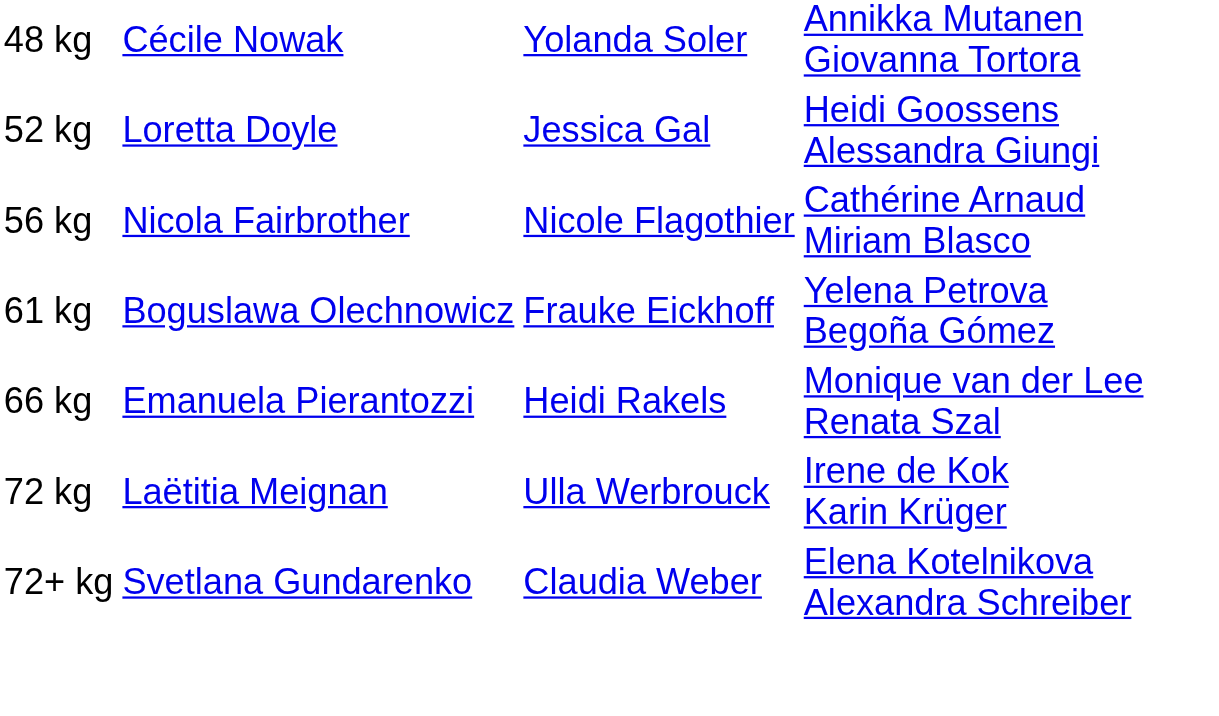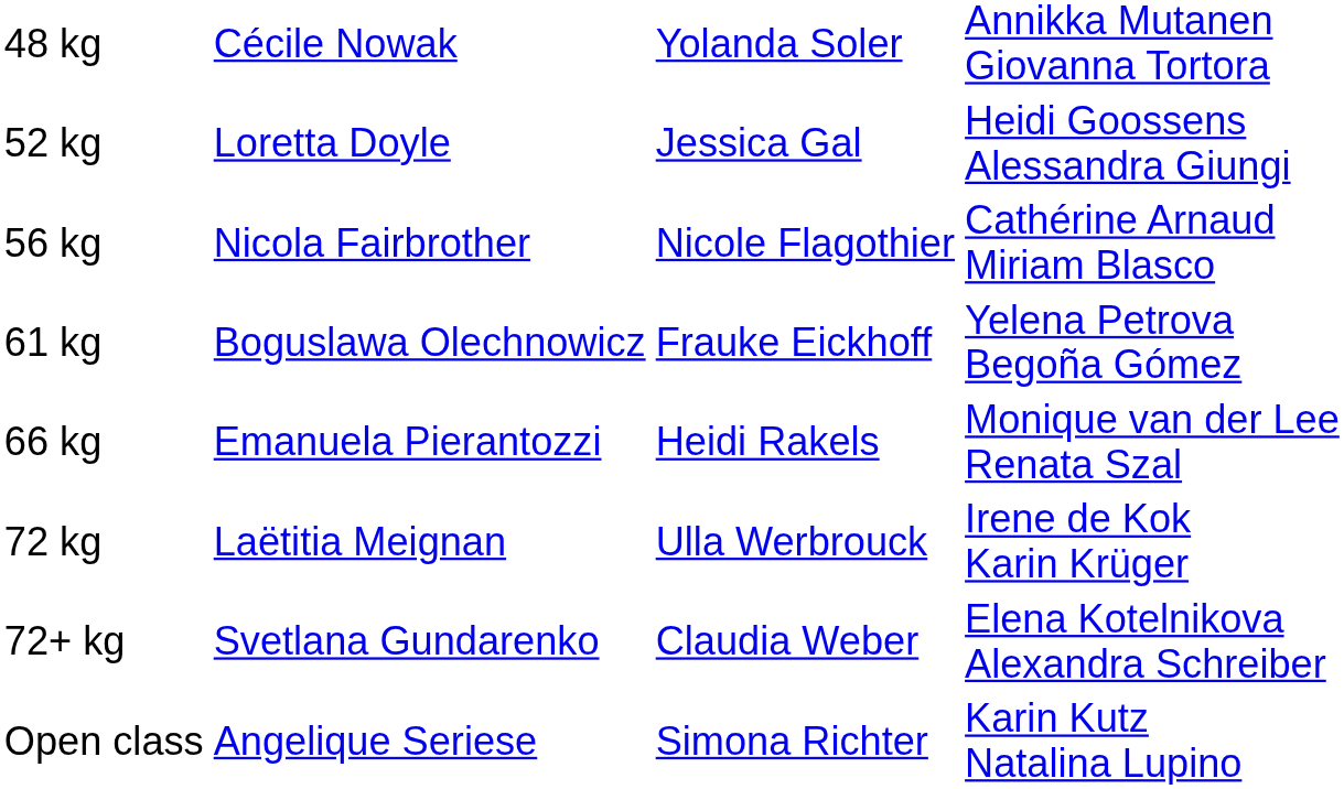+ row: Open class | Angelique Seriese | Simona Richter | Karin Kutz Natalina Lupino
